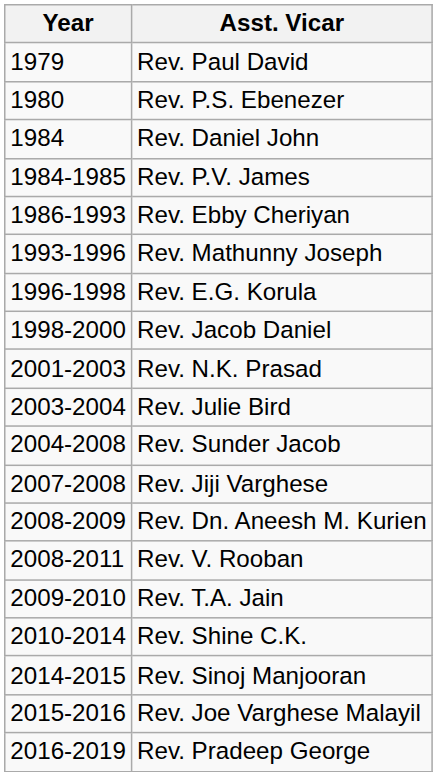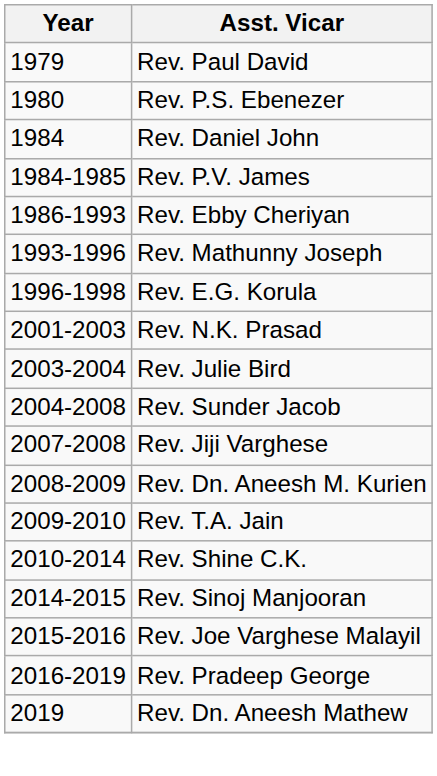- row: 1998-2000 | Rev. Jacob Daniel
- row: 2008-2011 | Rev. V. Rooban
+ row: 2019 | Rev. Dn. Aneesh Mathew
